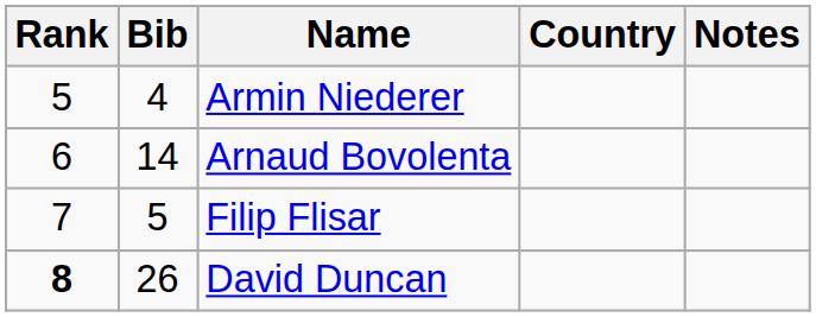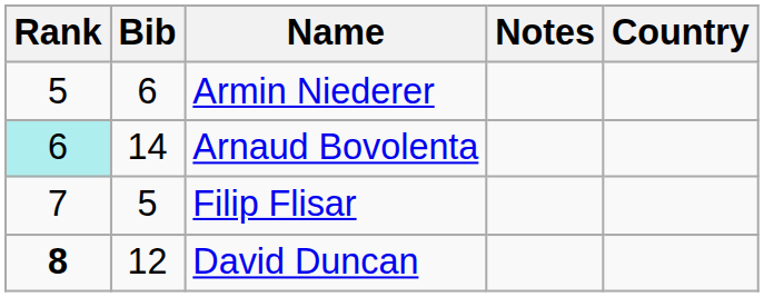columns swapped: Country <-> Notes
Armin Niederer | Bib: 4 -> 6
Arnaud Bovolenta | Rank: no background -> paleturquoise background
David Duncan | Bib: 26 -> 12
